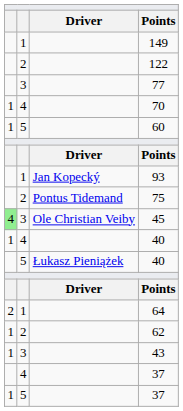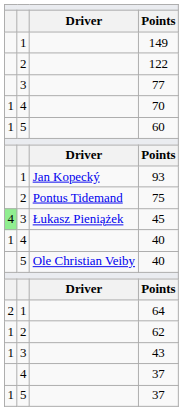45 | column 3: Ole Christian Veiby -> Łukasz Pieniążek
5 / 40 | column 3: Łukasz Pieniążek -> Ole Christian Veiby
